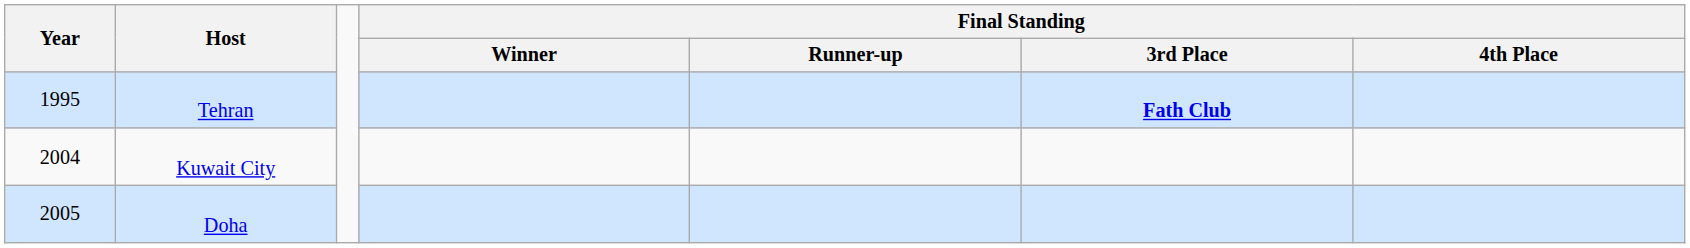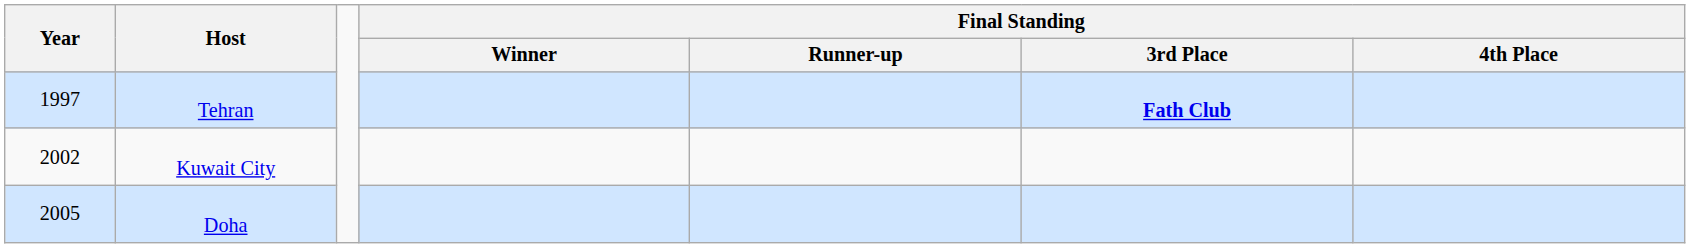Tehran | Year: 1995 -> 1997
Kuwait City | Year: 2004 -> 2002
